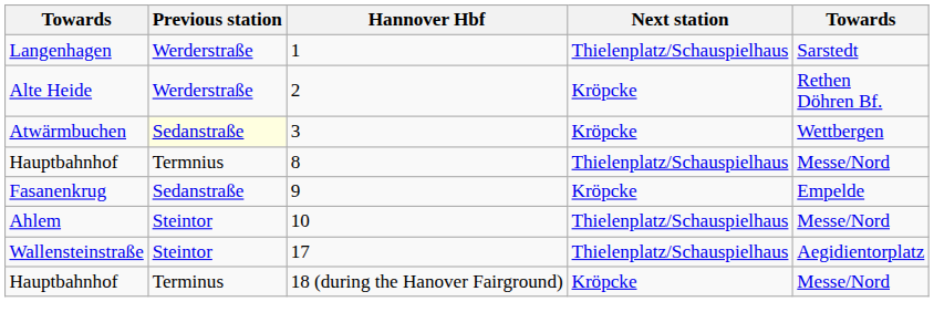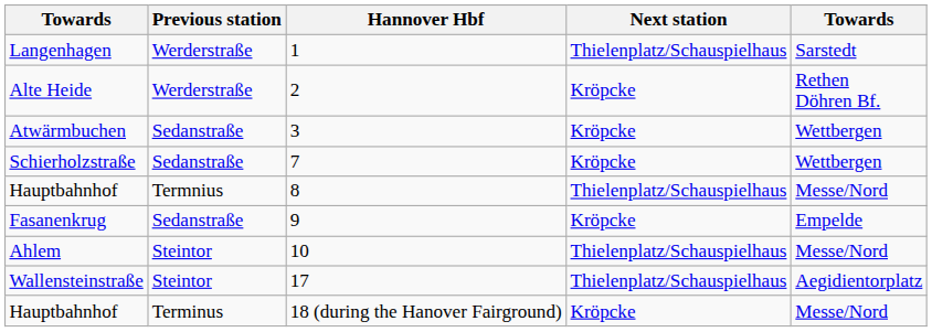3 | Previous station: lightyellow background -> no background
+ row: Schierholzstraße | Sedanstraße | 7 | Kröpcke | Wettbergen
